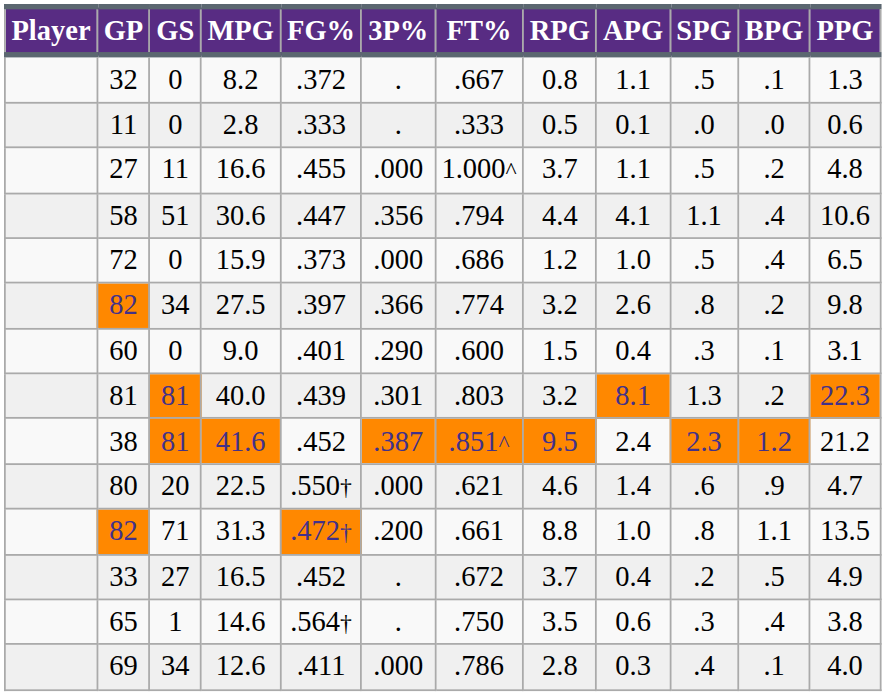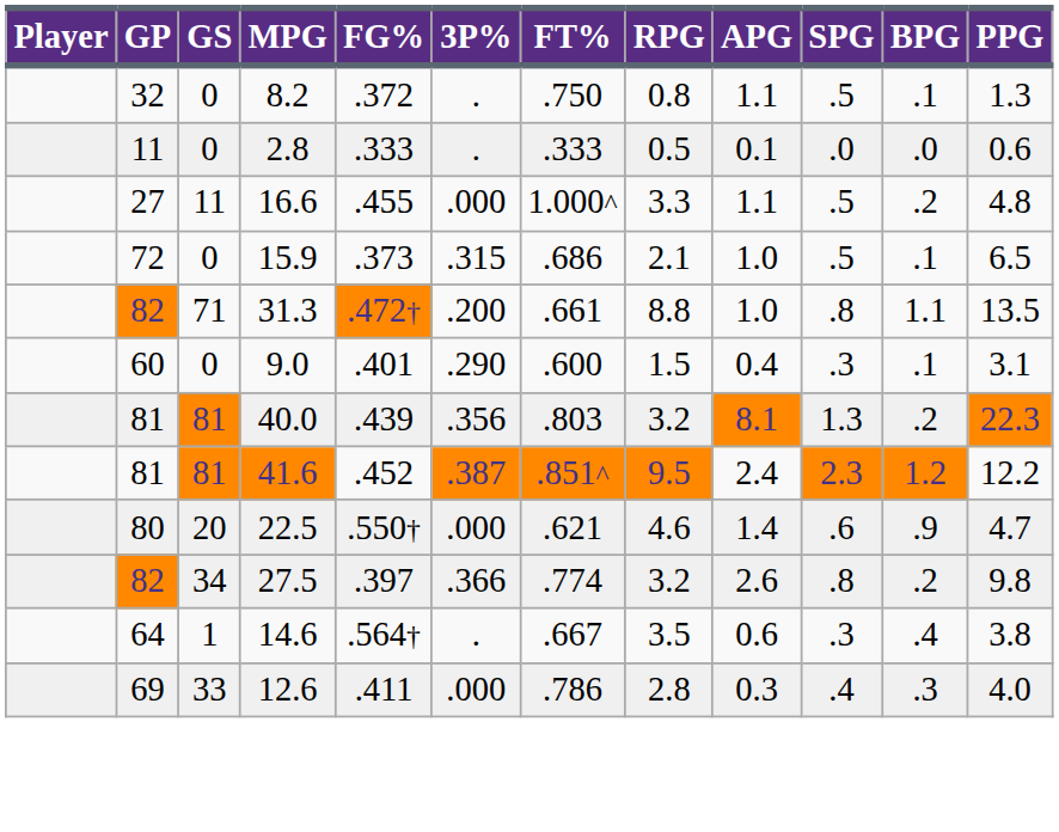8.2 | FT%: .667 -> .750
16.6 | RPG: 3.7 -> 3.3
- row: 58 | 51 | 30.6 | .447 | .356 | .794 | 4.4 | 4.1 | 1.1 | .4 | 10.6
15.9 | 3P%: .000 -> .315
15.9 | RPG: 1.2 -> 2.1
15.9 | BPG: .4 -> .1
rows swapped: 27.5 <-> 31.3
40.0 | 3P%: .301 -> .356
41.6 | GP: 38 -> 81
41.6 | PPG: 21.2 -> 12.2
- row: 33 | 27 | 16.5 | .452 | . | .672 | 3.7 | 0.4 | .2 | .5 | 4.9
14.6 | GP: 65 -> 64
14.6 | FT%: .750 -> .667
12.6 | GS: 34 -> 33
12.6 | BPG: .1 -> .3
